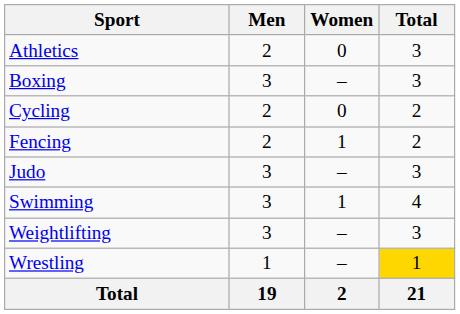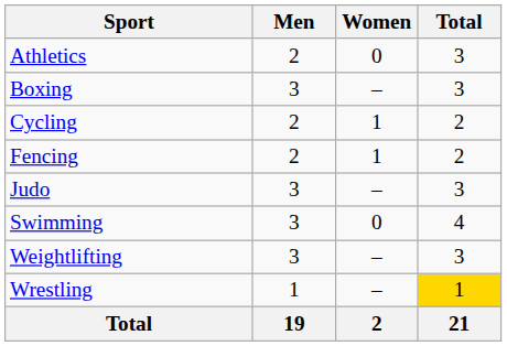Cycling | Women: 0 -> 1
Swimming | Women: 1 -> 0
